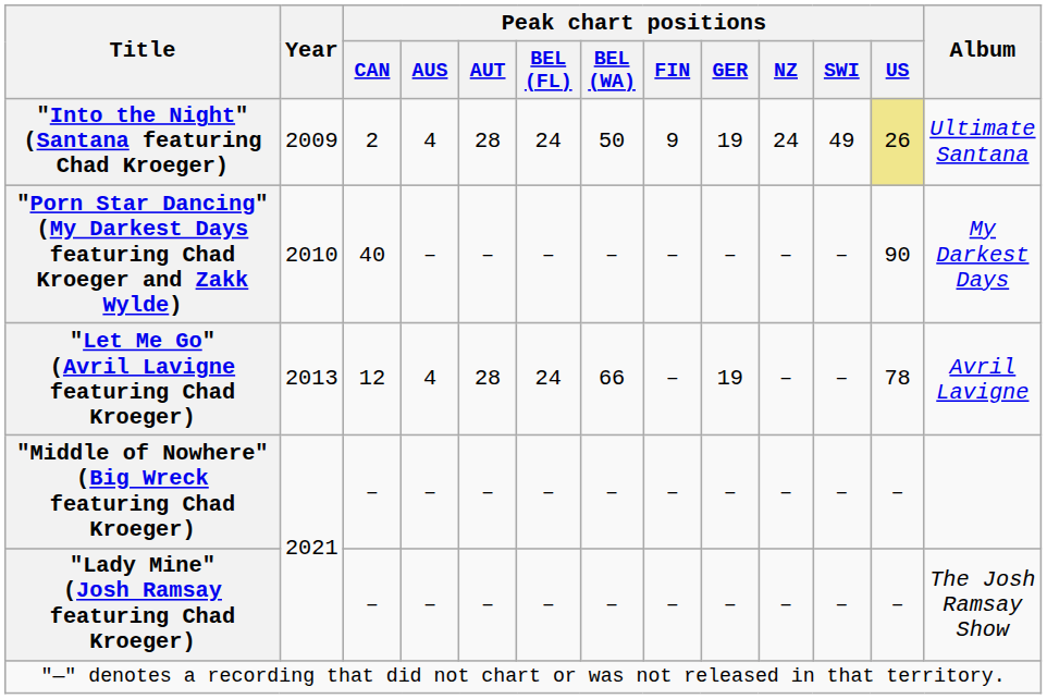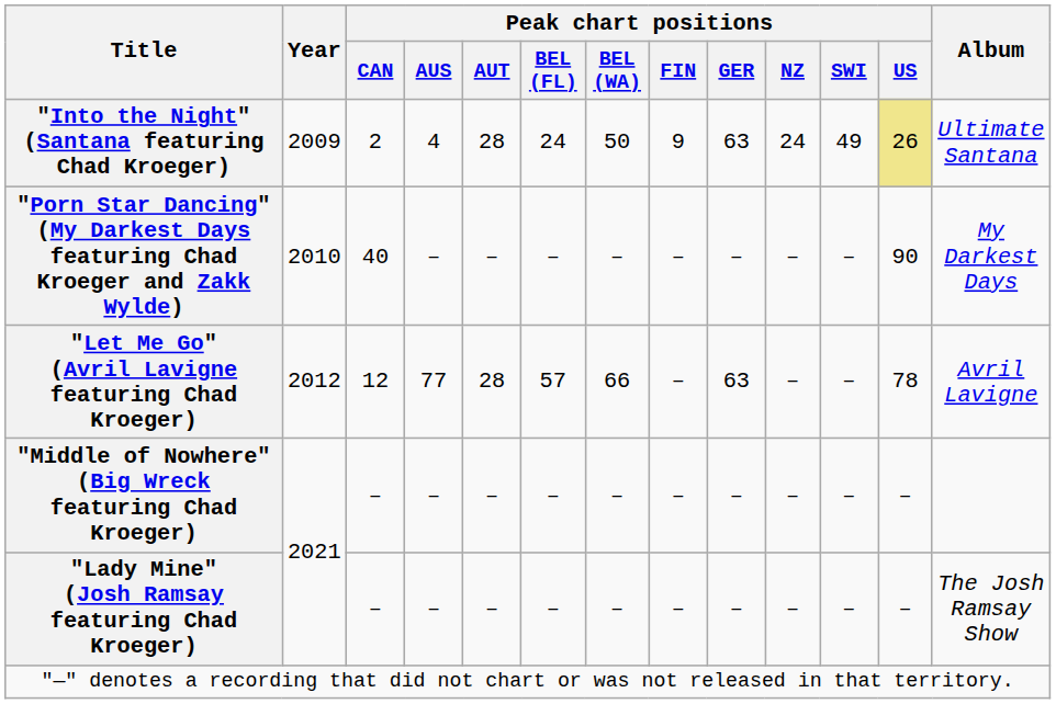"Into the Night" (Santana featuring Chad Kroeger) | Peak chart positions / GER: 19 -> 63
"Let Me Go" (Avril Lavigne featuring Chad Kroeger) | Year: 2013 -> 2012
"Let Me Go" (Avril Lavigne featuring Chad Kroeger) | Peak chart positions / AUS: 4 -> 77
"Let Me Go" (Avril Lavigne featuring Chad Kroeger) | Peak chart positions / BEL (FL): 24 -> 57
"Let Me Go" (Avril Lavigne featuring Chad Kroeger) | Peak chart positions / GER: 19 -> 63
